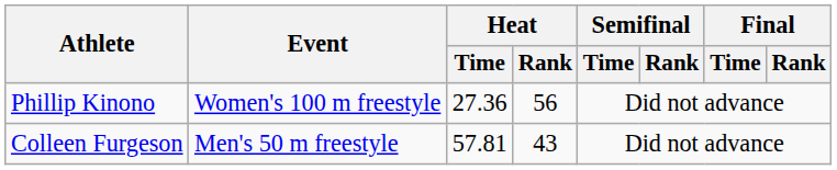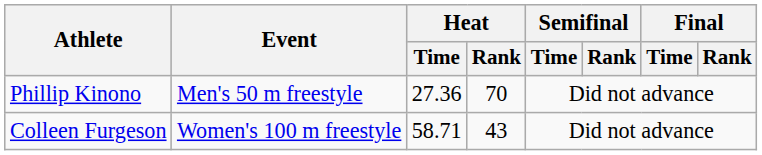Phillip Kinono | Event: Women's 100 m freestyle -> Men's 50 m freestyle
Phillip Kinono | Heat / Rank: 56 -> 70
Colleen Furgeson | Event: Men's 50 m freestyle -> Women's 100 m freestyle
Colleen Furgeson | Heat / Time: 57.81 -> 58.71
